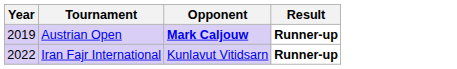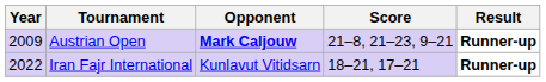+ column: Score | 21–8, 21–23, 9–21 | 18–21, 17–21
Austrian Open | Year: 2019 -> 2009
